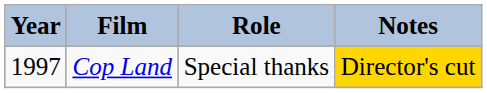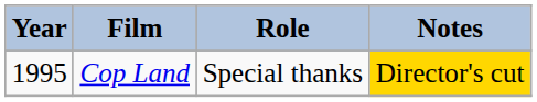Cop Land | Year: 1997 -> 1995
